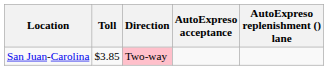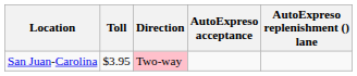San Juan-Carolina | Toll: $3.85 -> $3.95
